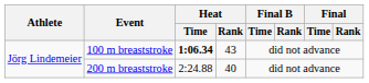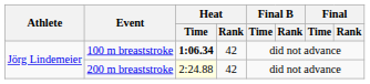100 m breaststroke | Heat / Rank: 43 -> 42
200 m breaststroke | Heat / Time: no background -> lightyellow background
200 m breaststroke | Heat / Rank: 40 -> 42
